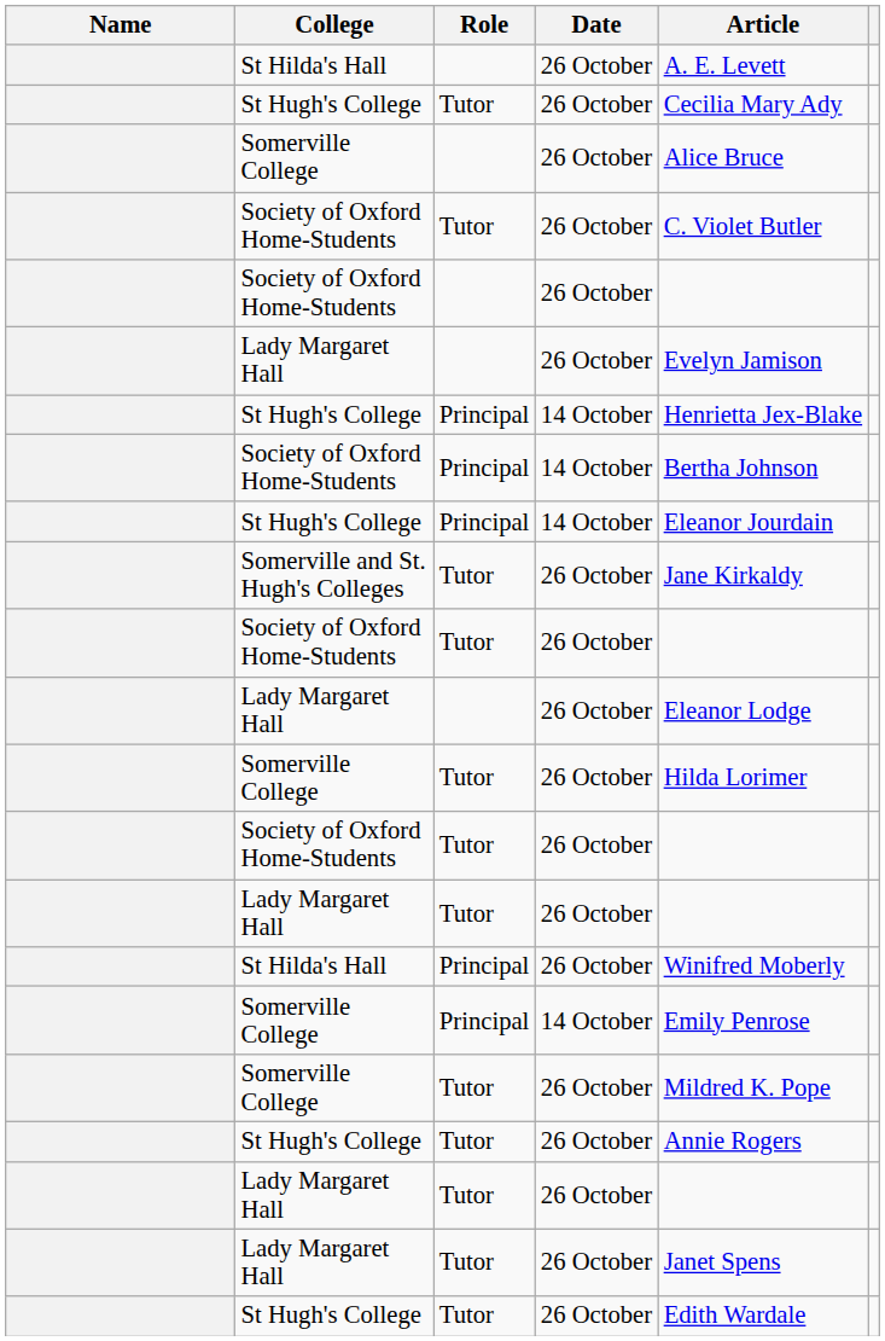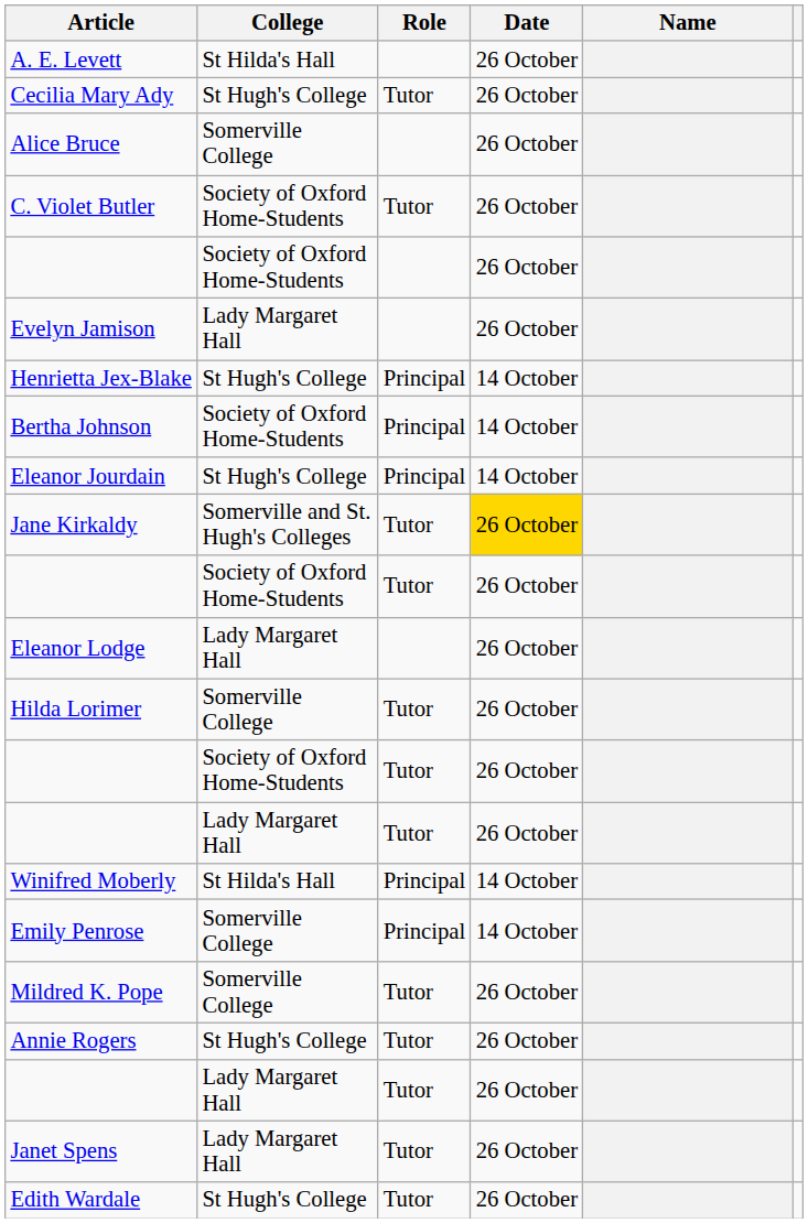columns swapped: Name <-> Article
Somerville and St. Hugh's Colleges | Date: no background -> gold background
St Hilda's Hall / Principal | Date: 26 October -> 14 October
